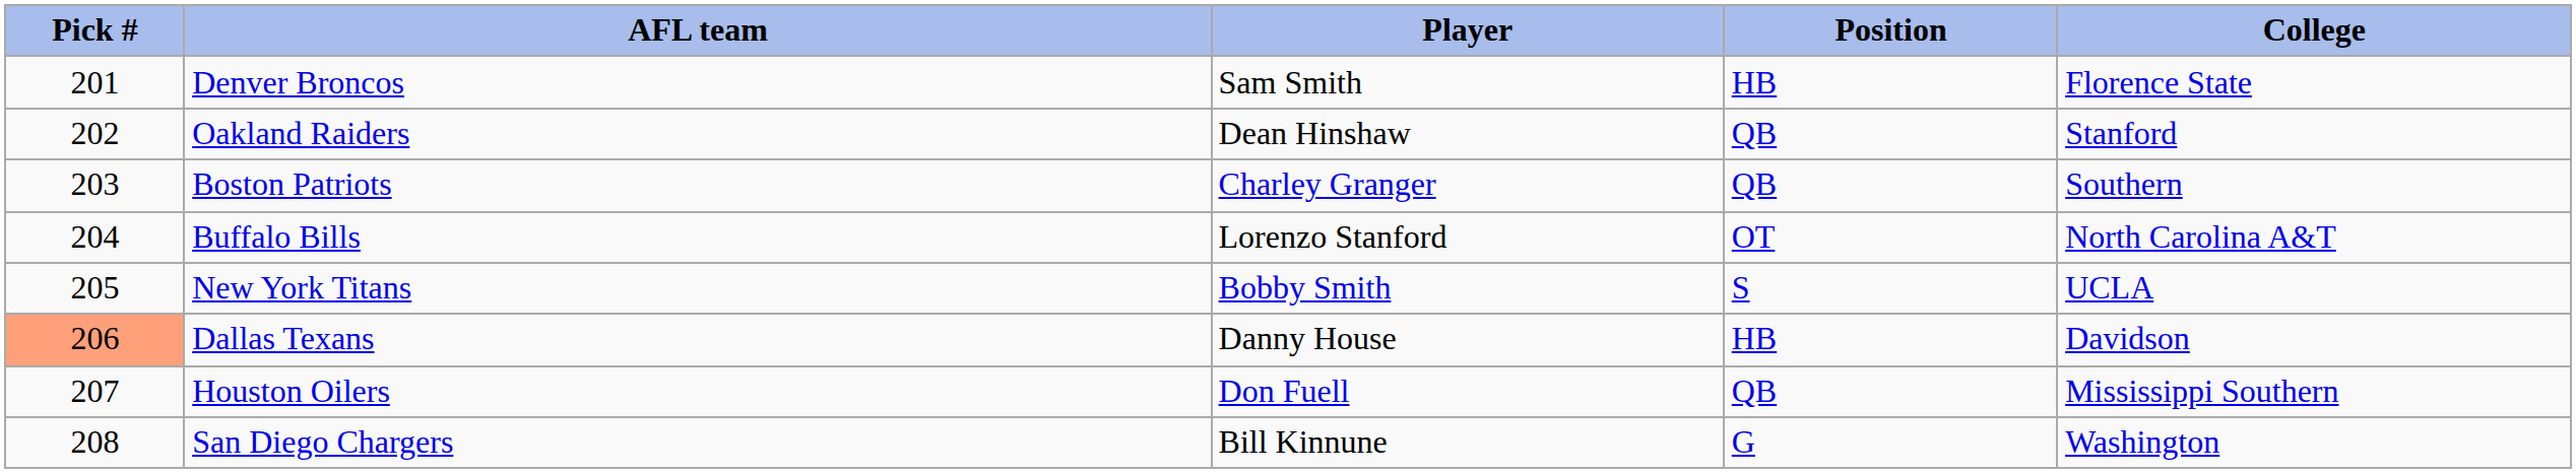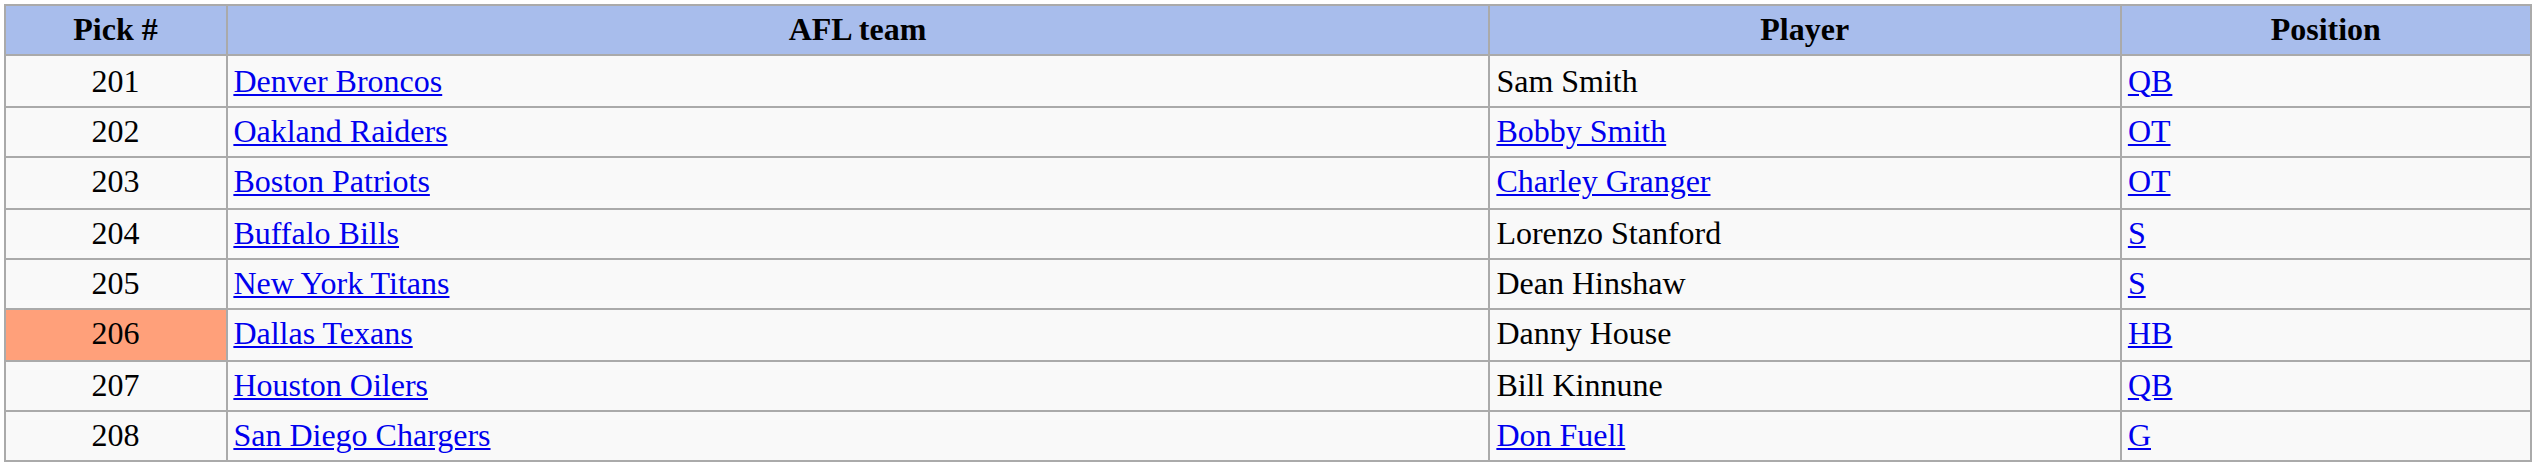- column: College | Florence State | Stanford | Southern | North Carolina A&T | UCLA | Davidson | Mississippi Southern | Washington
Denver Broncos | Position: HB -> QB
Oakland Raiders | Player: Dean Hinshaw -> Bobby Smith
Oakland Raiders | Position: QB -> OT
Boston Patriots | Position: QB -> OT
Buffalo Bills | Position: OT -> S
New York Titans | Player: Bobby Smith -> Dean Hinshaw
Houston Oilers | Player: Don Fuell -> Bill Kinnune
San Diego Chargers | Player: Bill Kinnune -> Don Fuell
